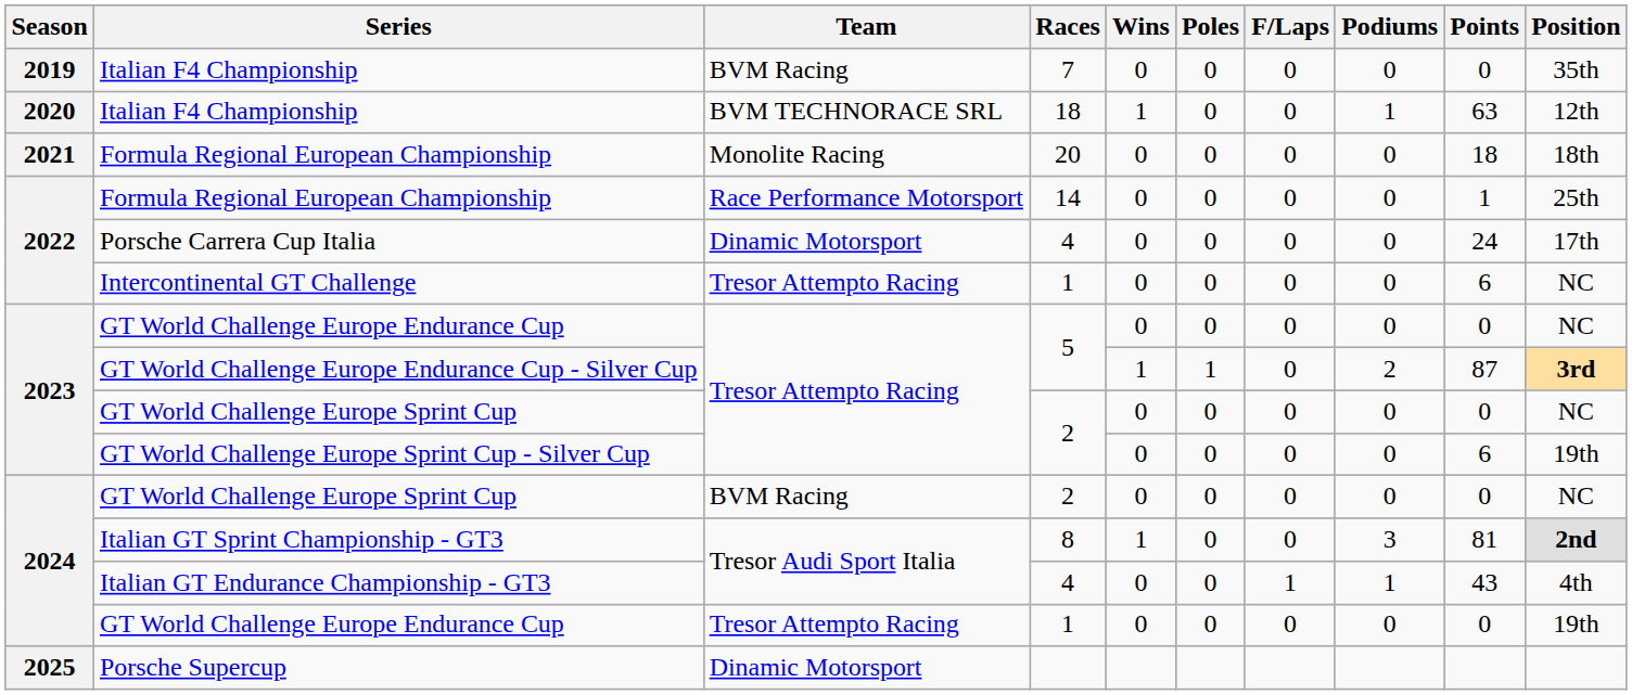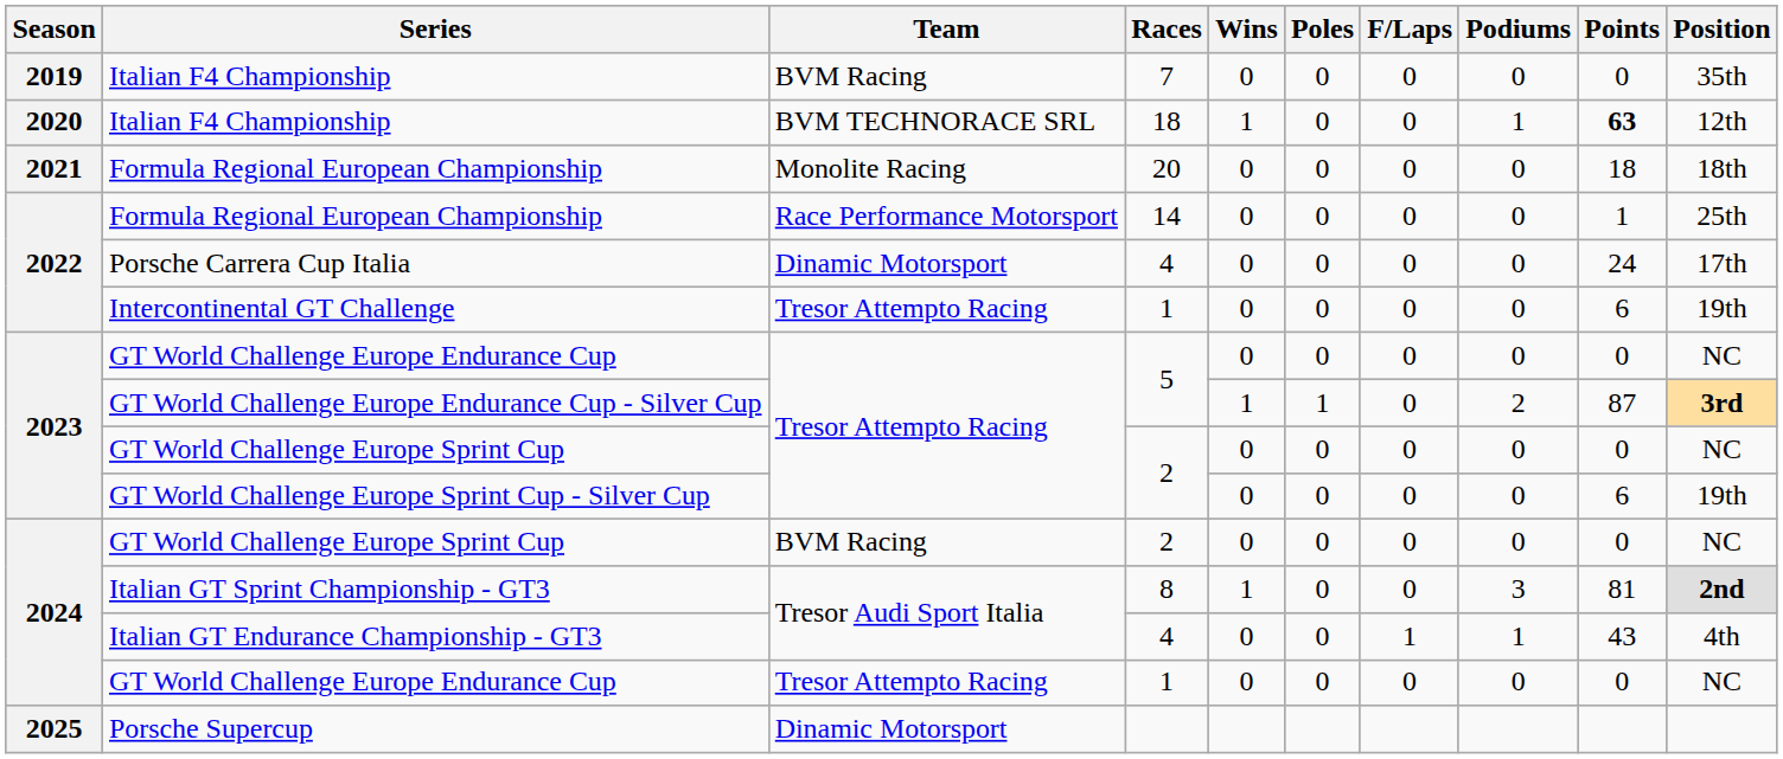2020 / Italian F4 Championship | Points: normal -> bold
Intercontinental GT Challenge | Position: NC -> 19th
2024 / GT World Challenge Europe Endurance Cup | Position: 19th -> NC
